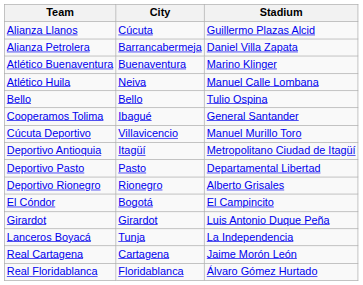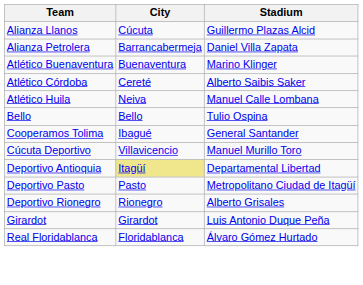+ row: Atlético Córdoba | Cereté | Alberto Saibis Saker
Deportivo Antioquia | City: no background -> khaki background
Deportivo Antioquia | Stadium: Metropolitano Ciudad de Itagüí -> Departamental Libertad
Deportivo Pasto | Stadium: Departamental Libertad -> Metropolitano Ciudad de Itagüí
- row: El Cóndor | Bogotá | El Campincito
- row: Lanceros Boyacá | Tunja | La Independencia
- row: Real Cartagena | Cartagena | Jaime Morón León
